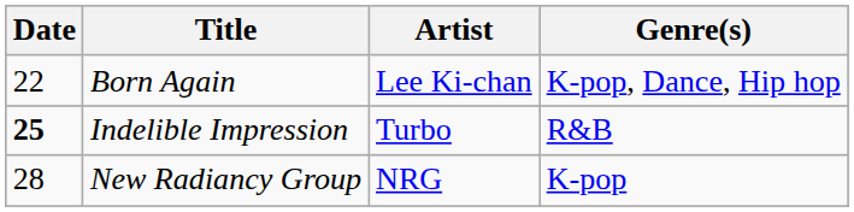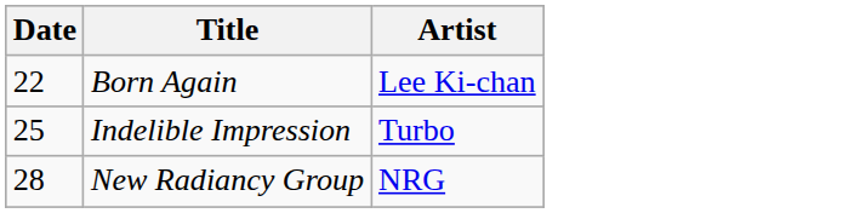- column: Genre(s) | K-pop, Dance, Hip hop | R&B | K-pop
Indelible Impression | Date: bold -> normal
